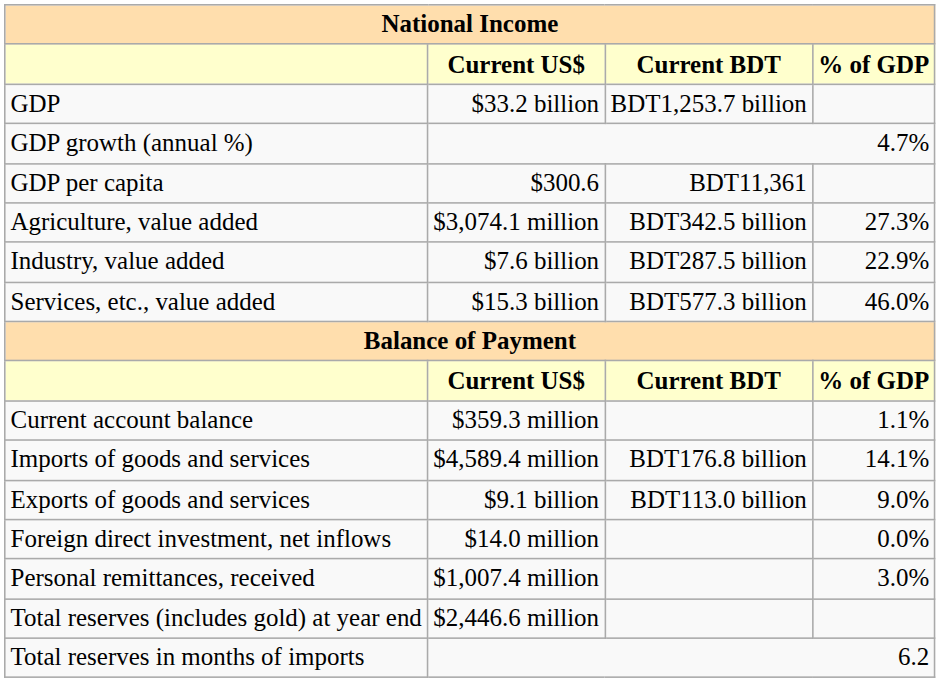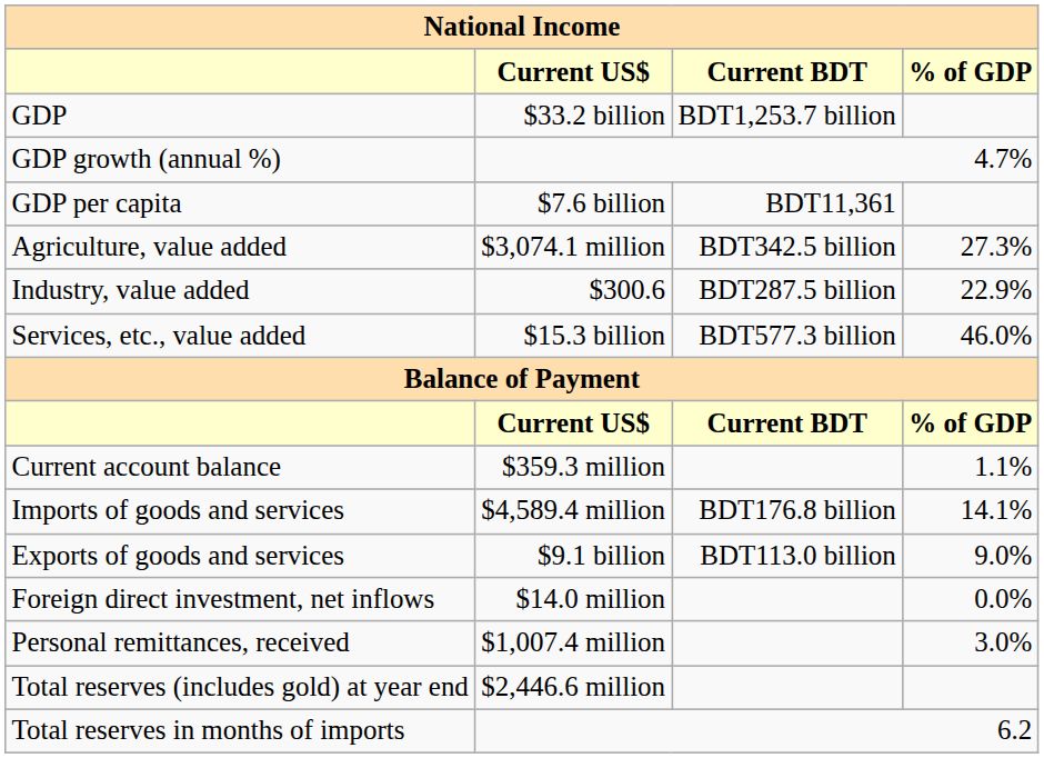GDP per capita | Current US$: $300.6 -> $7.6 billion
Industry, value added | Current US$: $7.6 billion -> $300.6
